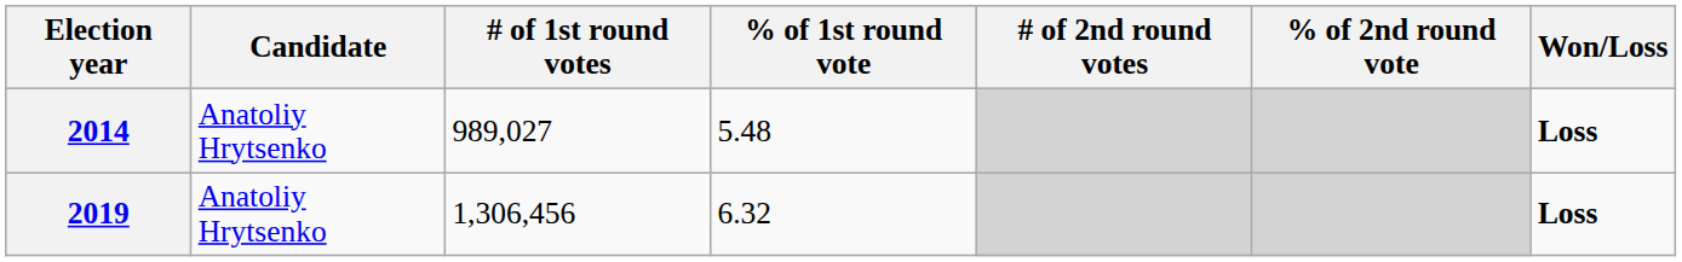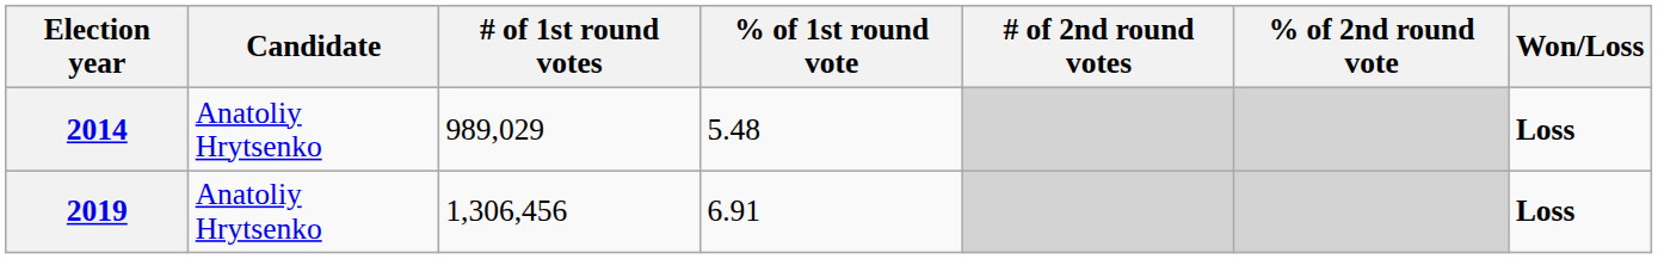2014 | # of 1st round votes: 989,027 -> 989,029
2019 | % of 1st round vote: 6.32 -> 6.91
